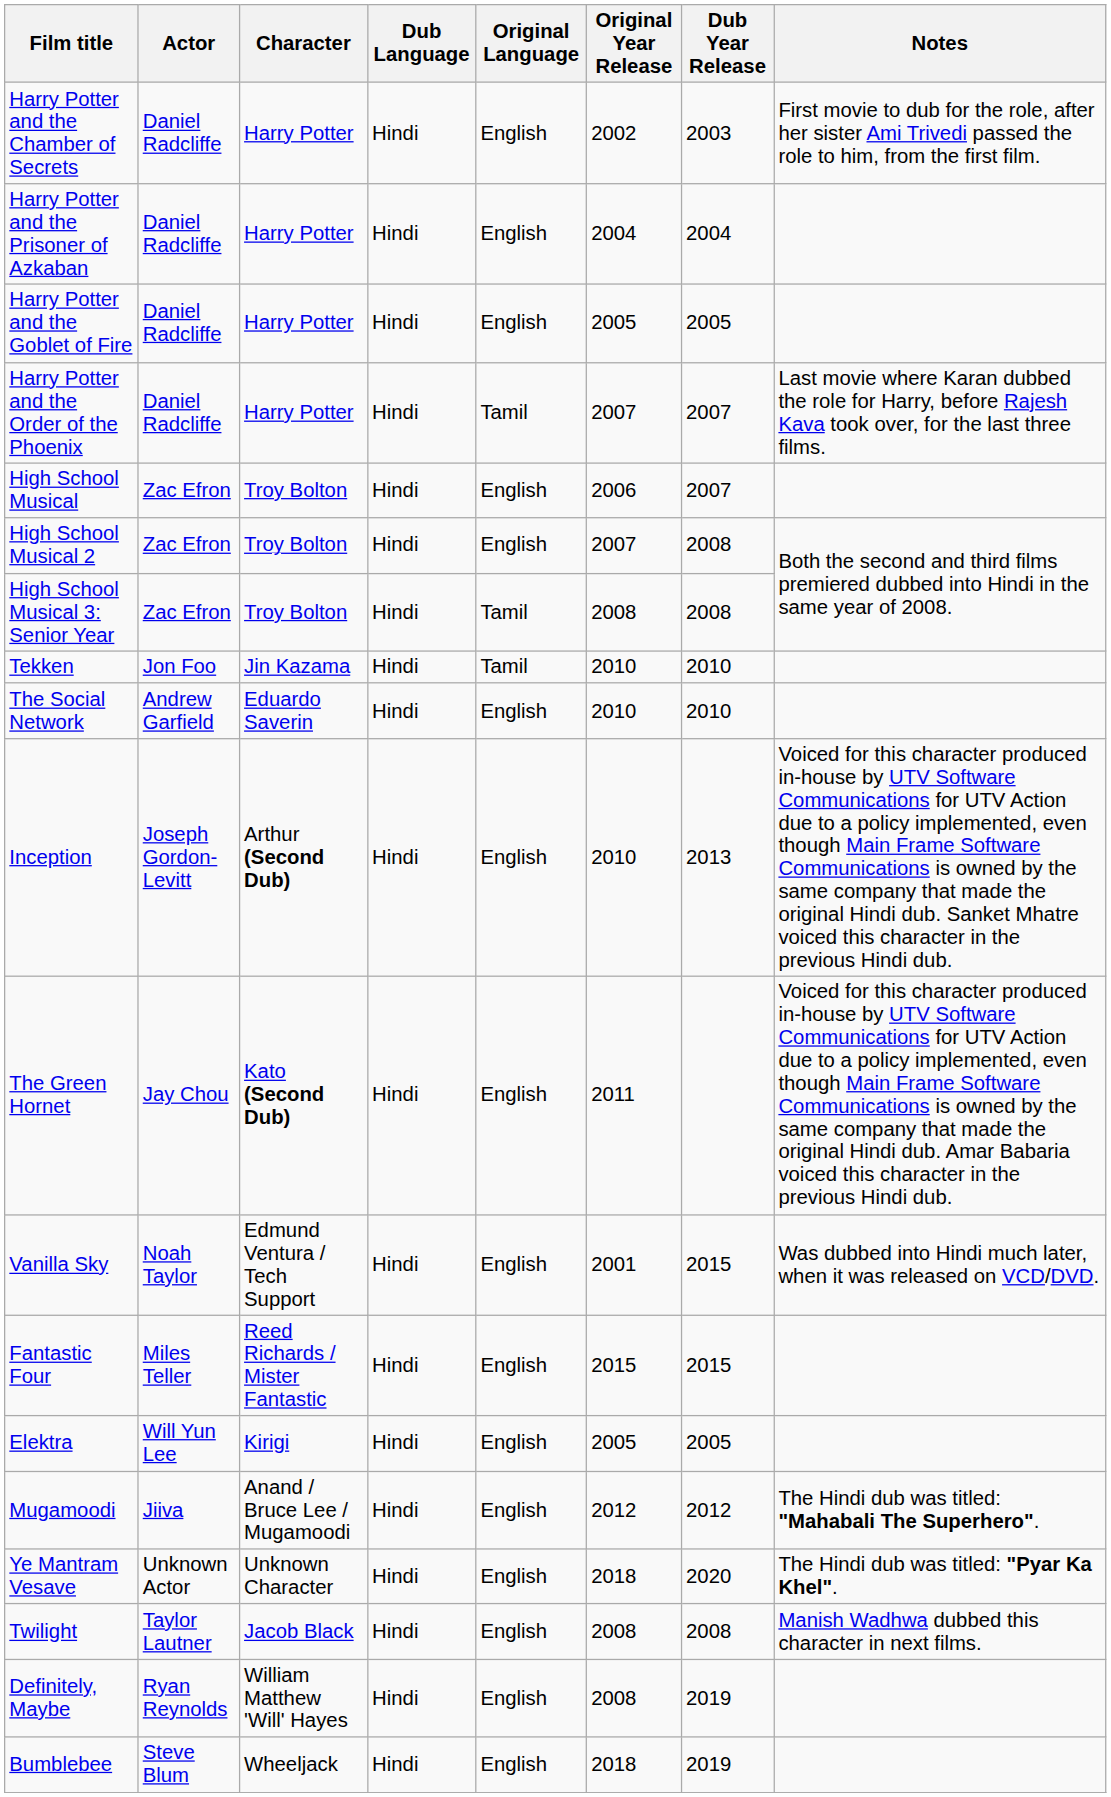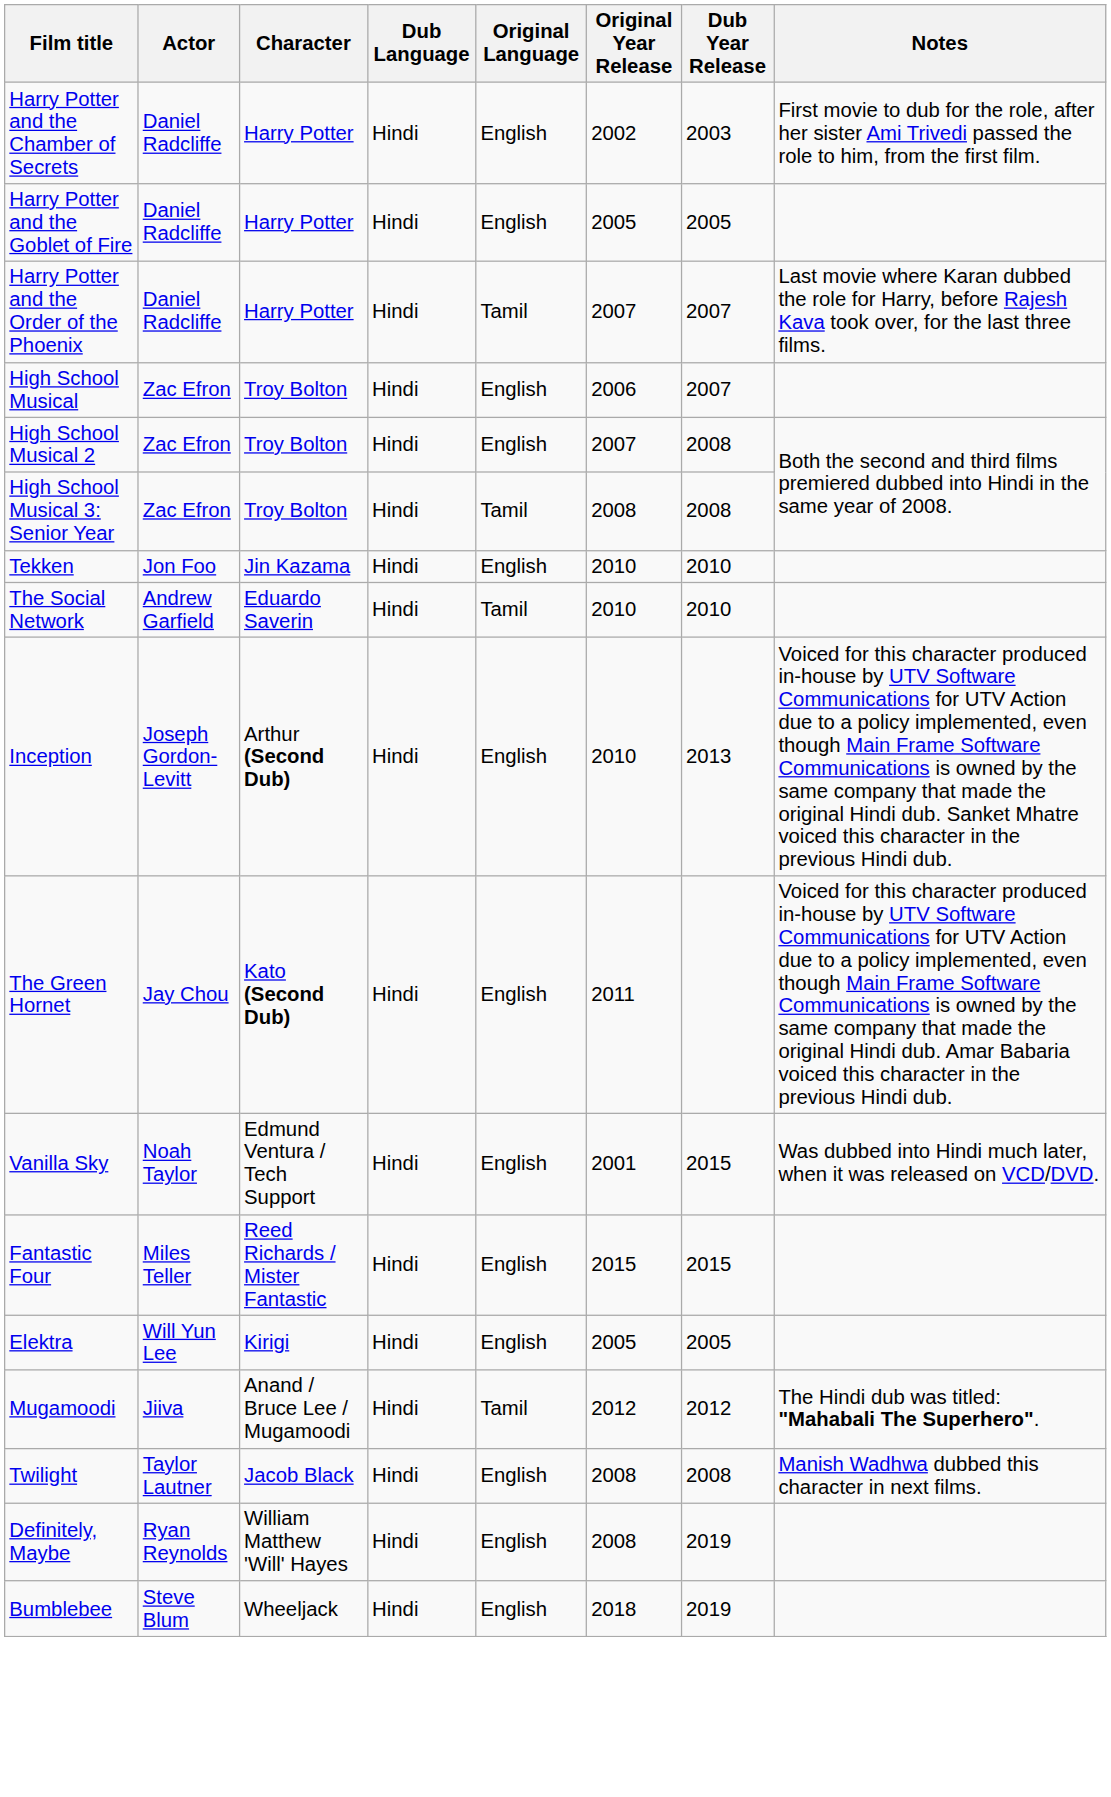- row: Harry Potter and the Prisoner of Azkaban | Daniel Radcliffe | Harry Potter | Hindi | English | 2004 | 2004
Tekken | Original Language: Tamil -> English
The Social Network | Original Language: English -> Tamil
Mugamoodi | Original Language: English -> Tamil
- row: Ye Mantram Vesave | Unknown Actor | Unknown Character | Hindi | English | 2018 | 2020 | The Hindi dub was titled: "Pyar Ka Khel".
